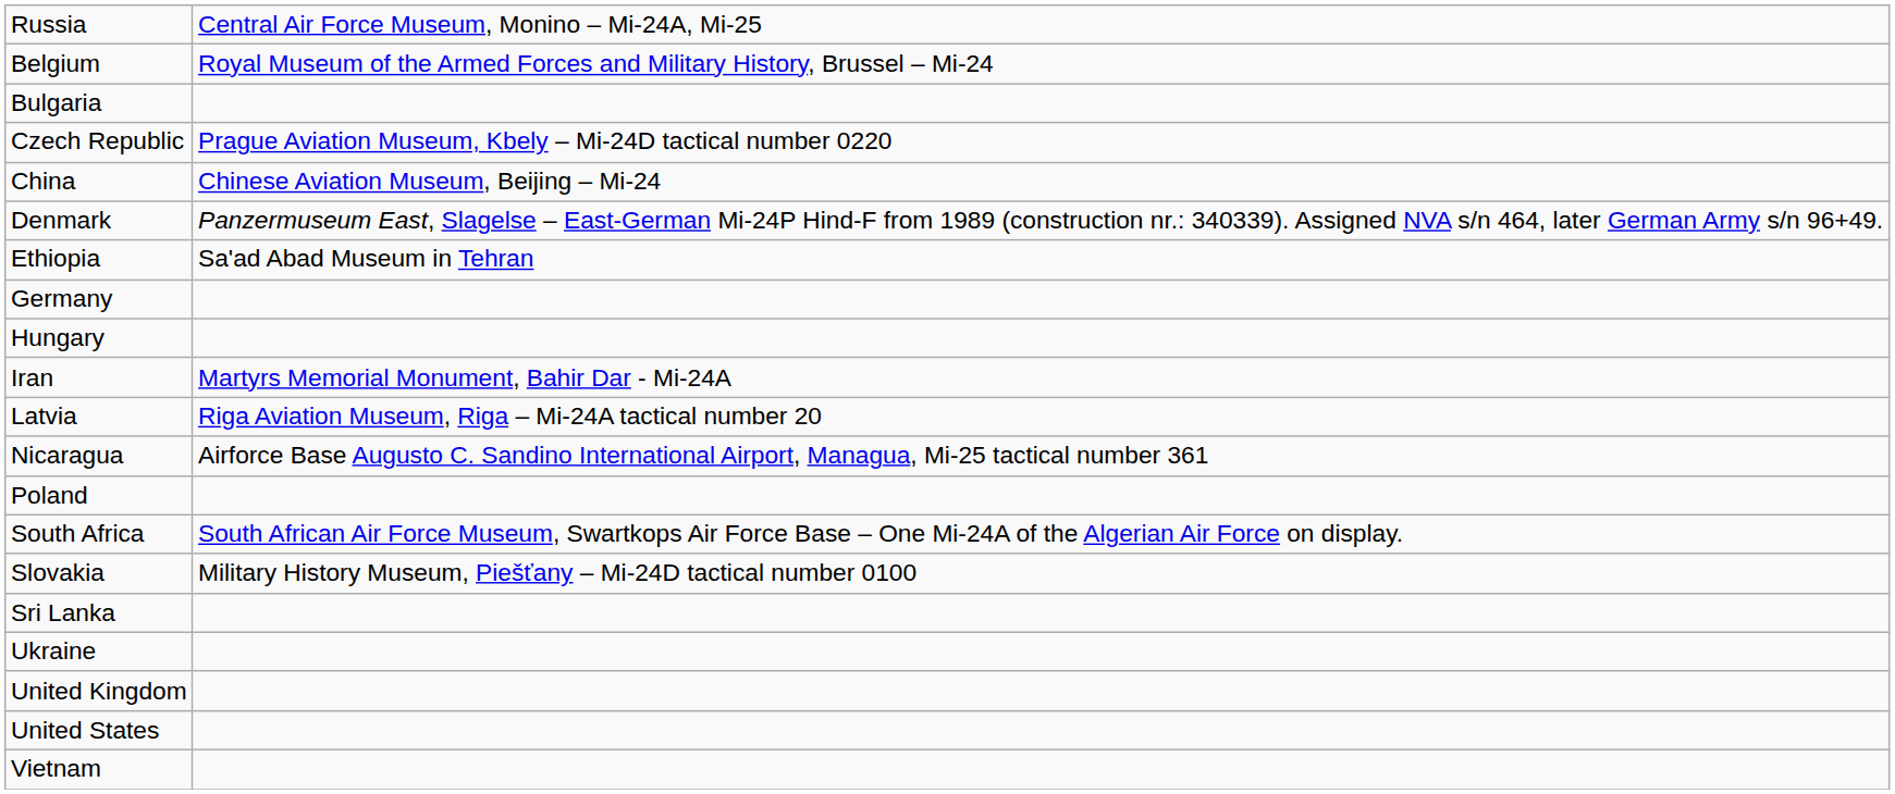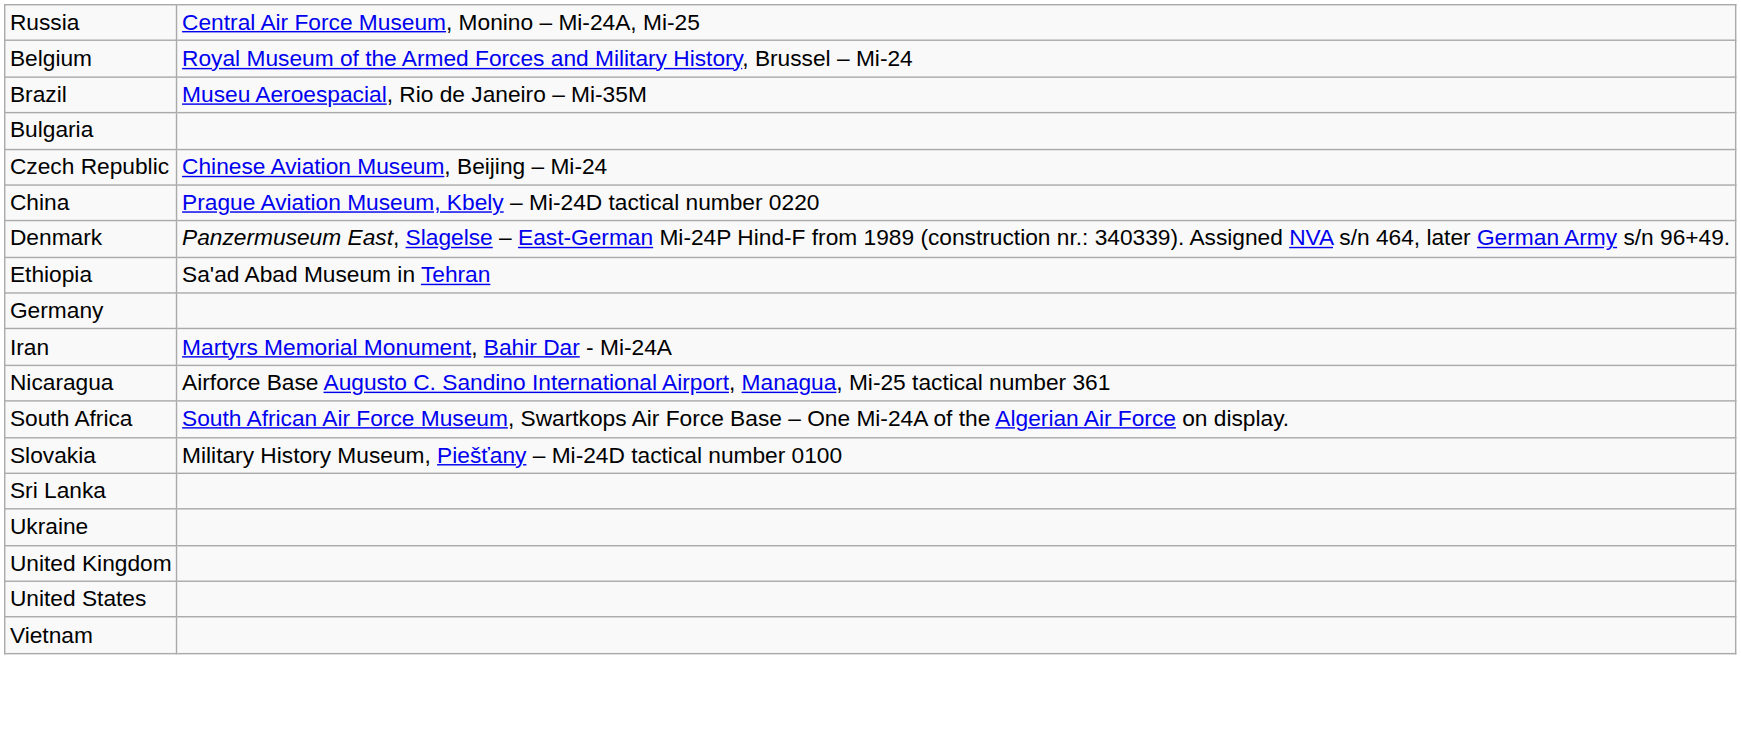+ row: Brazil | Museu Aeroespacial, Rio de Janeiro – Mi-35M
Czech Republic | column 2: Prague Aviation Museum, Kbely – Mi-24D tactical number 0220 -> Chinese Aviation Museum, Beijing – Mi-24
China | column 2: Chinese Aviation Museum, Beijing – Mi-24 -> Prague Aviation Museum, Kbely – Mi-24D tactical number 0220
- row: Hungary
- row: Latvia | Riga Aviation Museum, Riga – Mi-24A tactical number 20
- row: Poland
